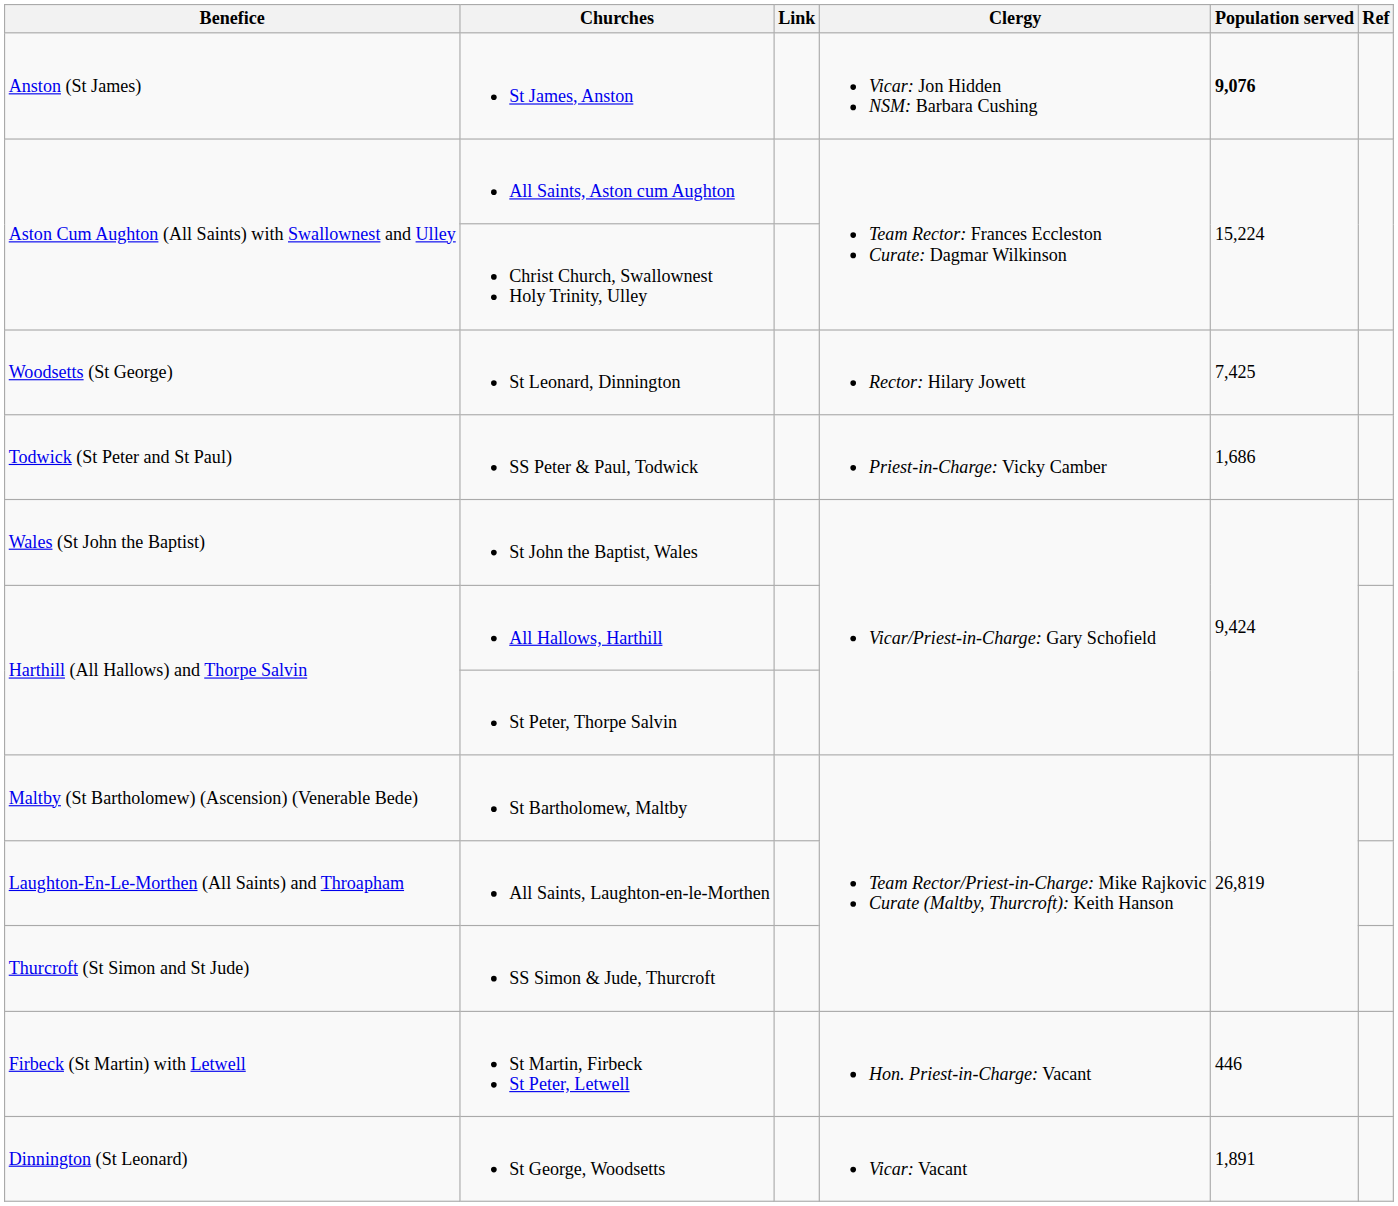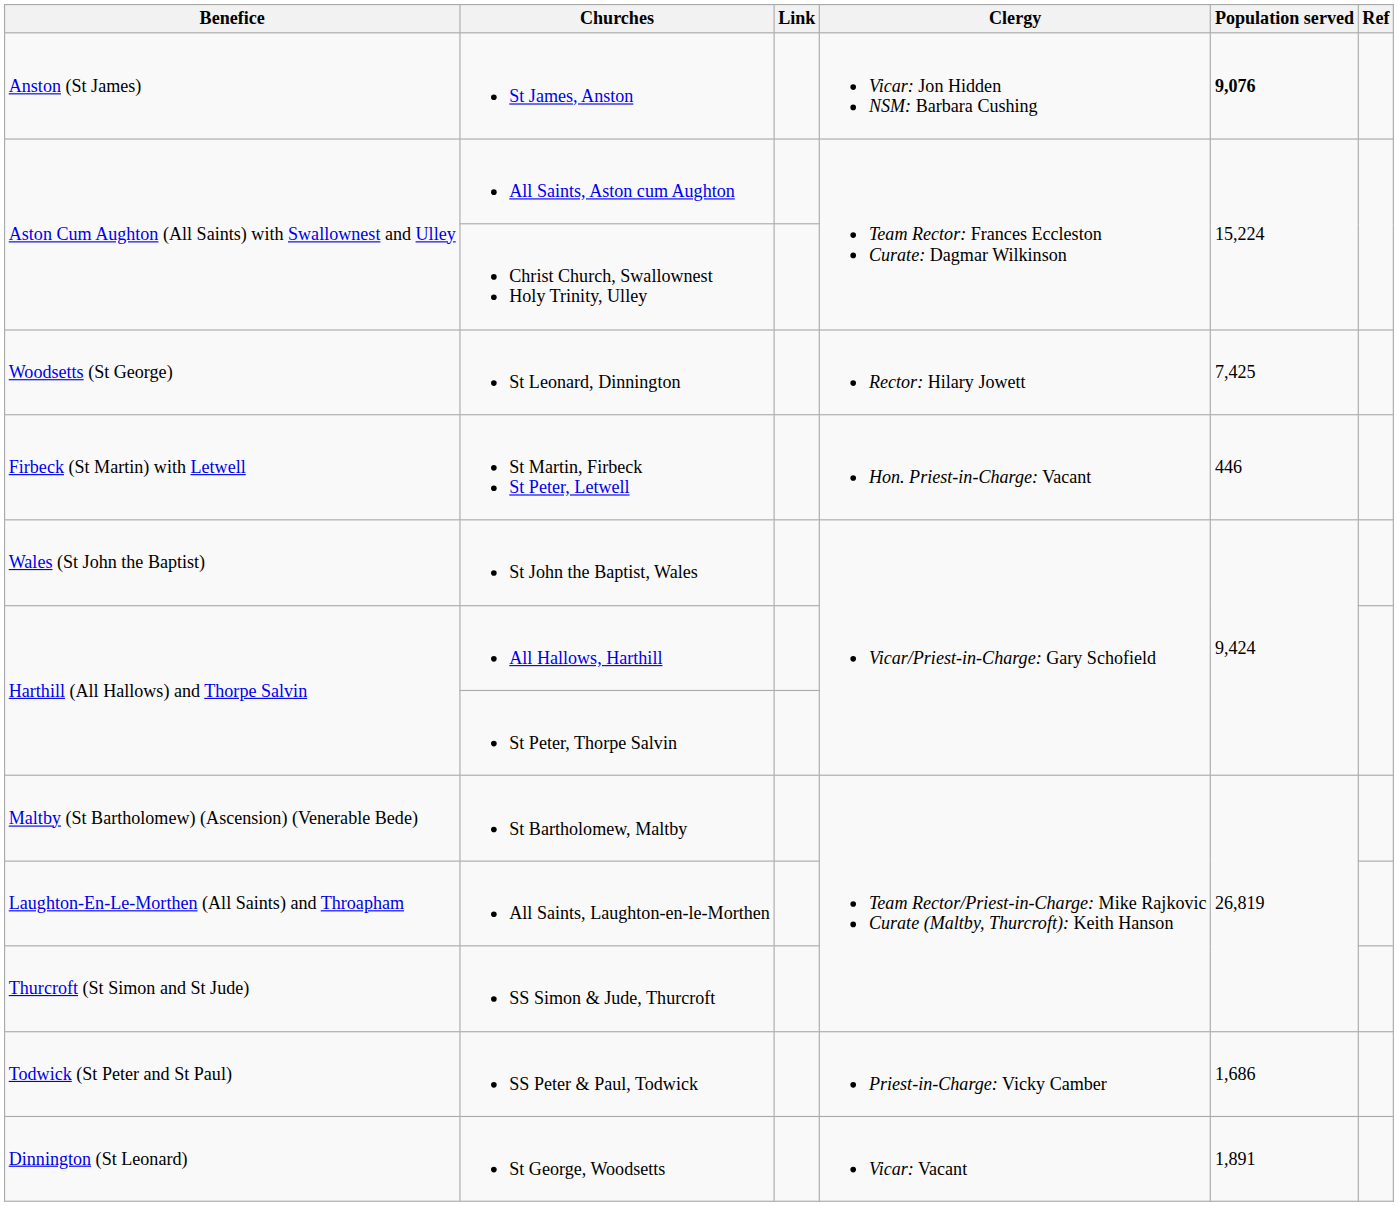rows swapped: St Martin, Firbeck St Peter, Letwell <-> SS Peter & Paul, Todwick
